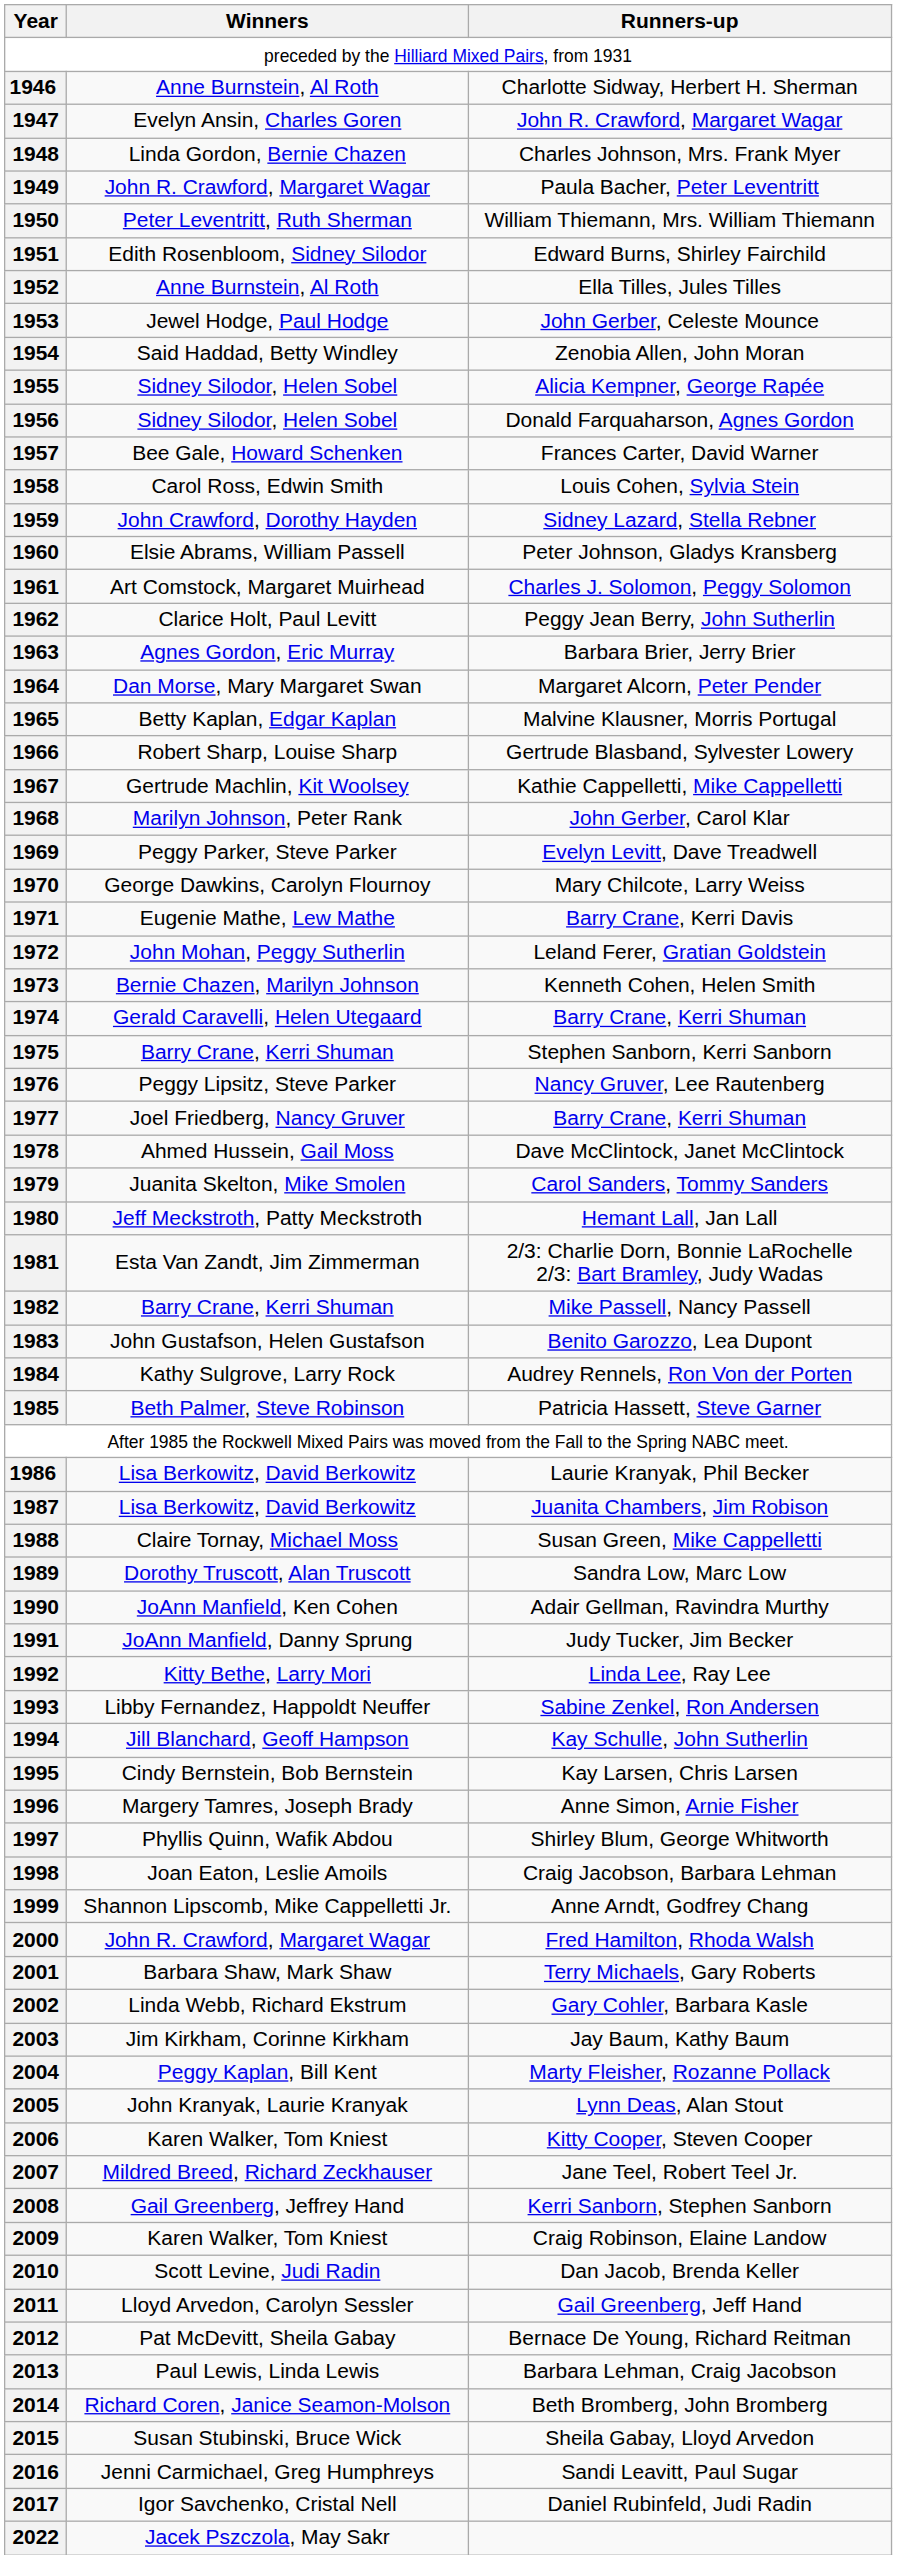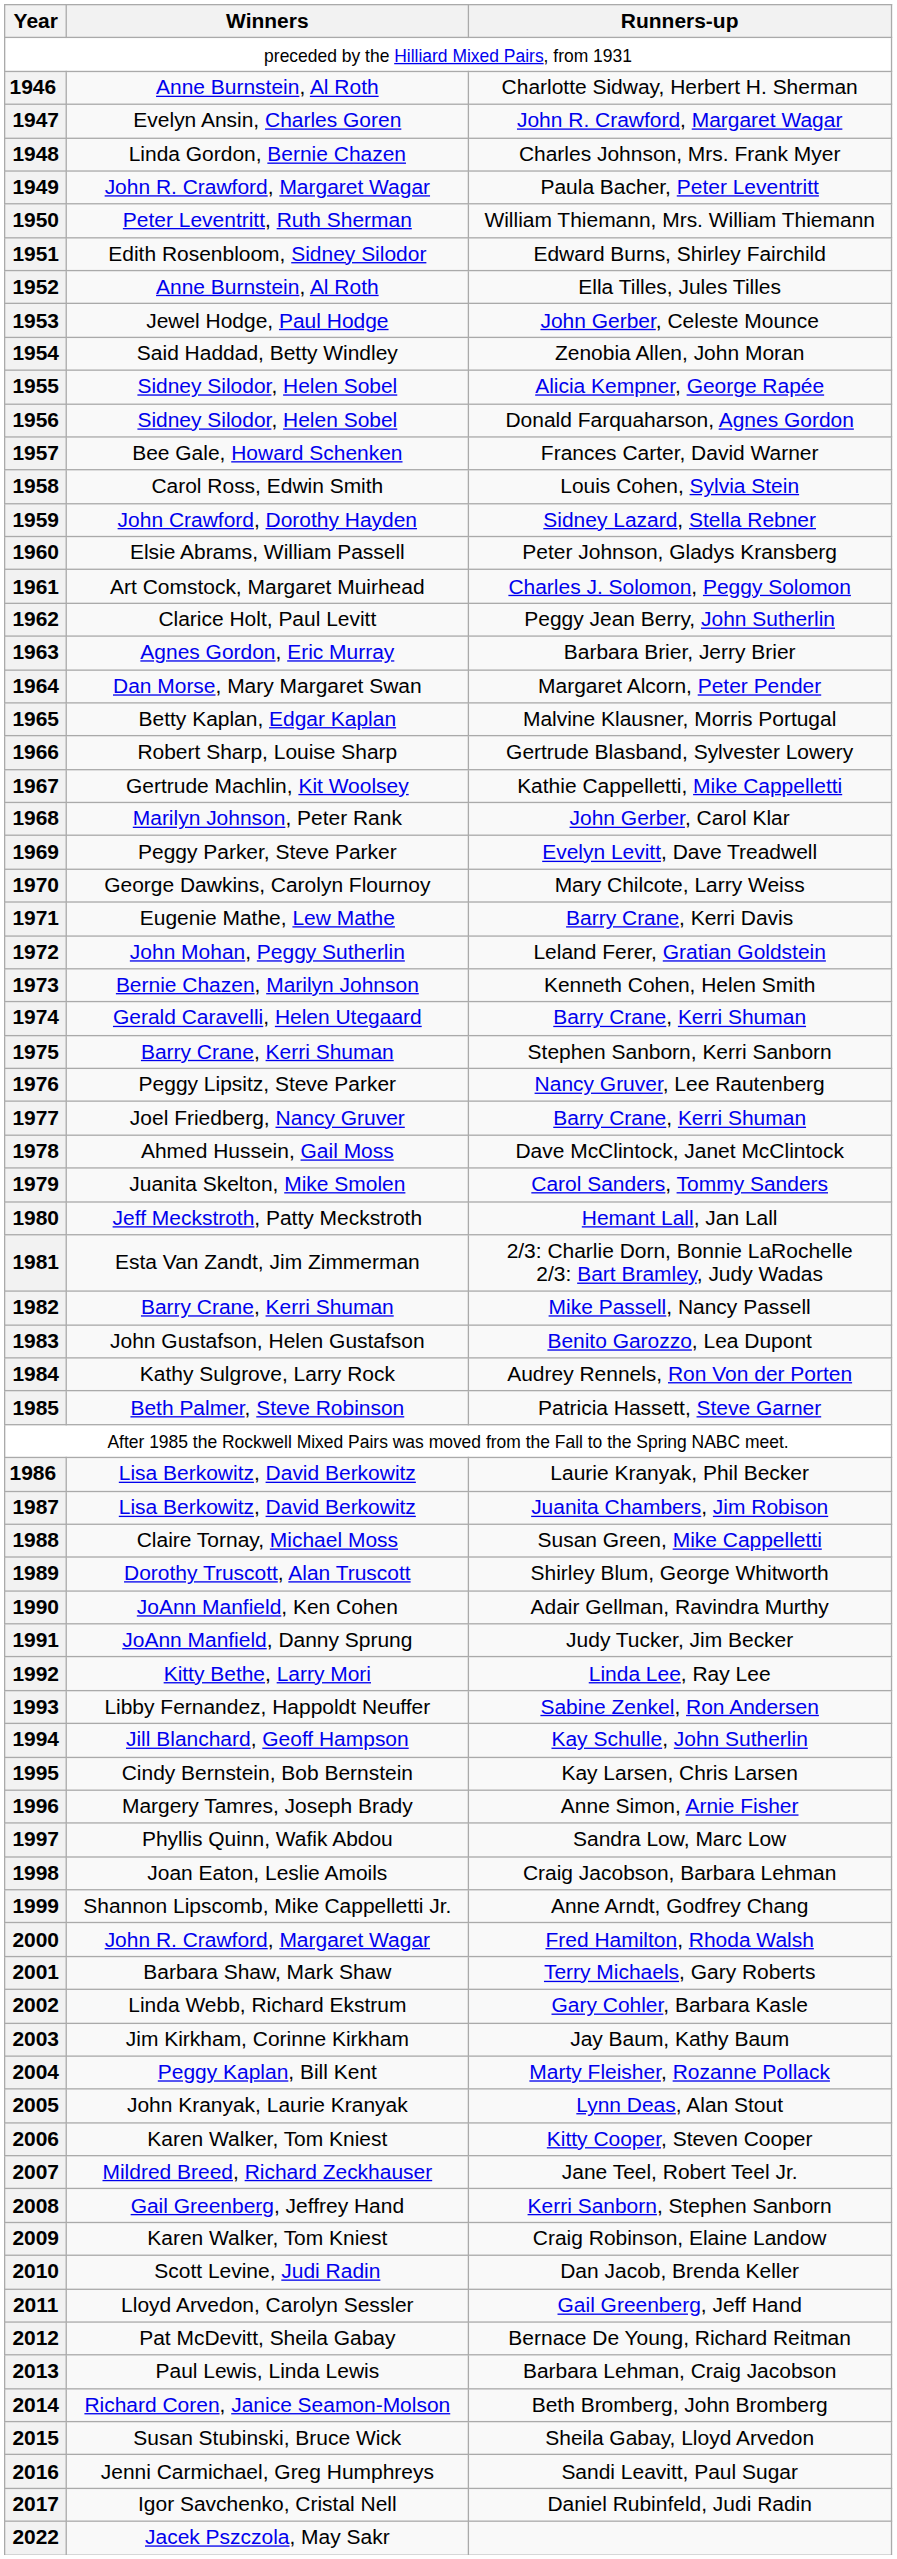1989 | Runners-up: Sandra Low, Marc Low -> Shirley Blum, George Whitworth
1997 | Runners-up: Shirley Blum, George Whitworth -> Sandra Low, Marc Low
